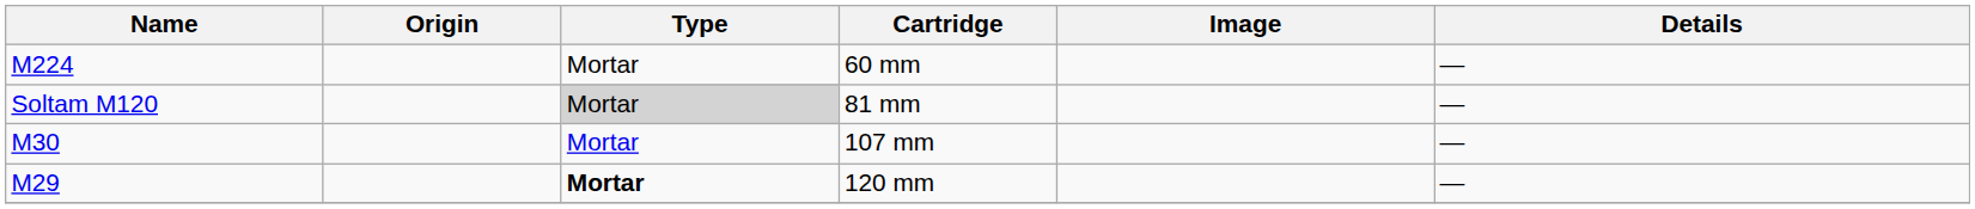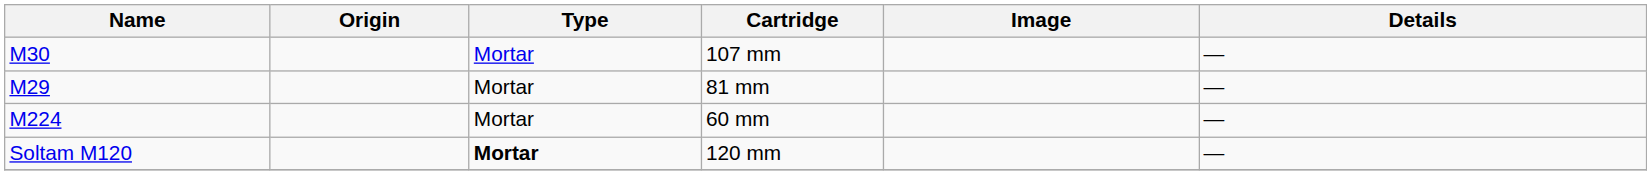rows swapped: 107 mm <-> 60 mm
81 mm | Name: Soltam M120 -> M29
81 mm | Type: lightgrey background -> no background
120 mm | Name: M29 -> Soltam M120
